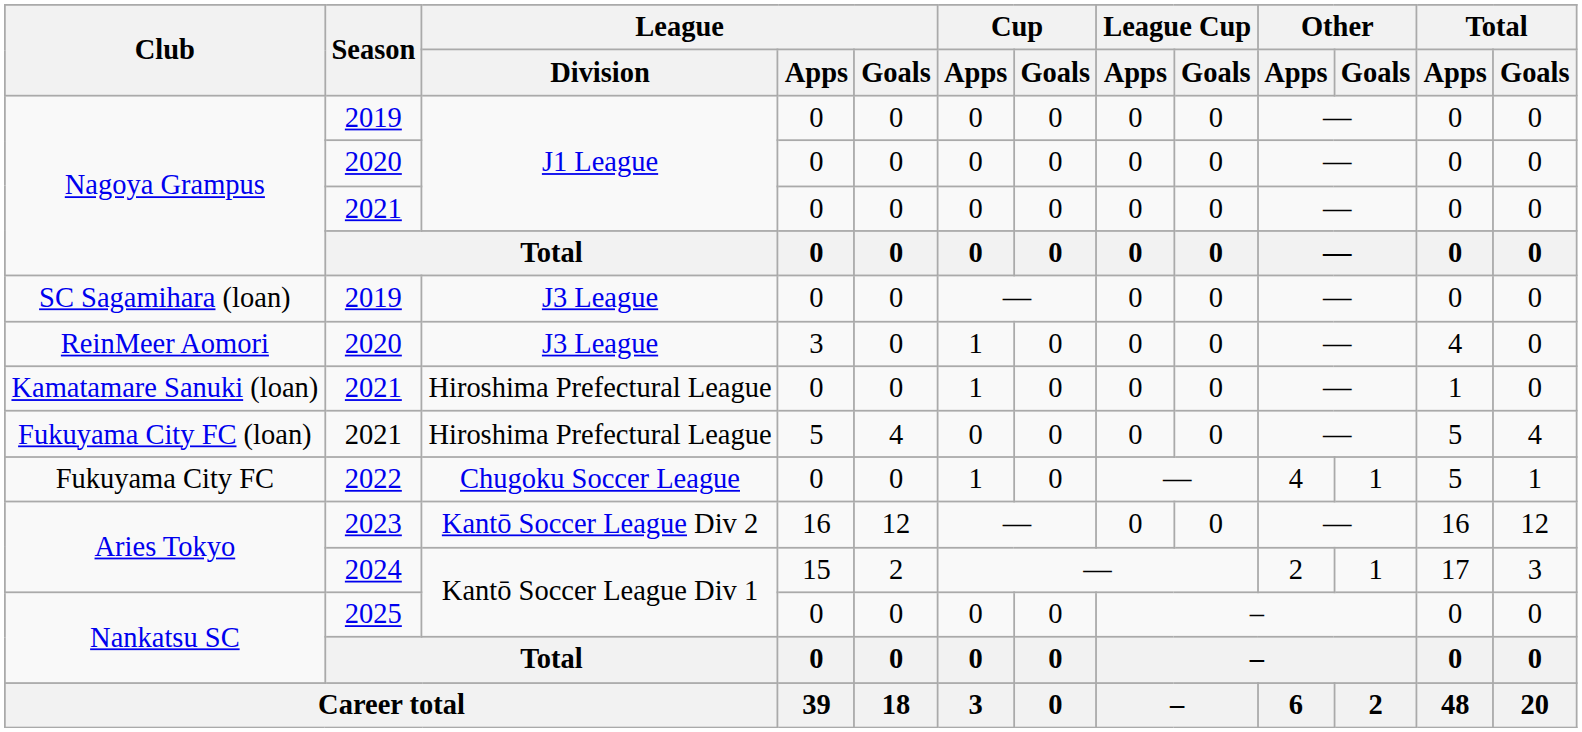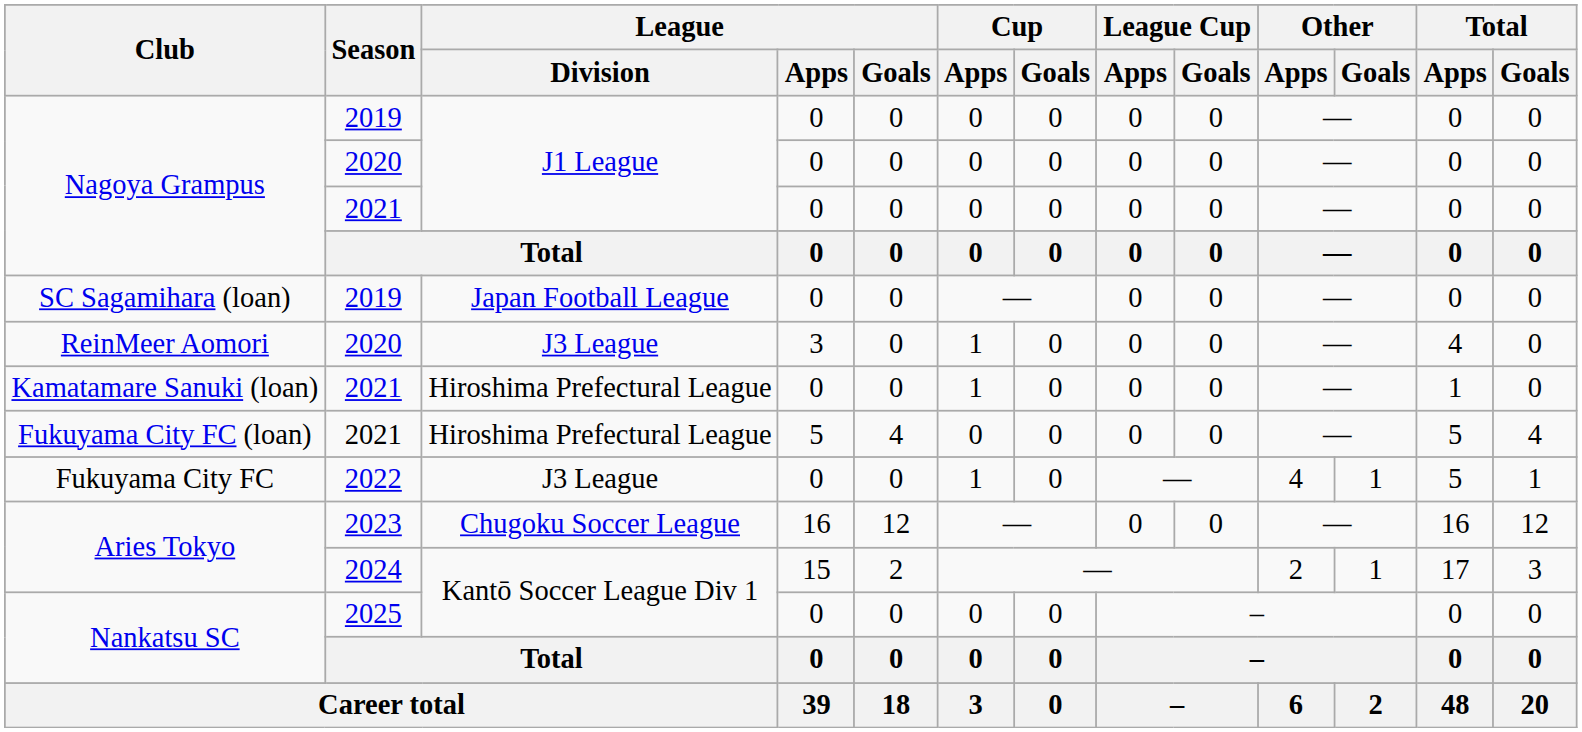SC Sagamihara (loan) | League / Division: J3 League -> Japan Football League
Fukuyama City FC | League / Division: Chugoku Soccer League -> J3 League
Aries Tokyo / 2023 | League / Division: Kantō Soccer League Div 2 -> Chugoku Soccer League
